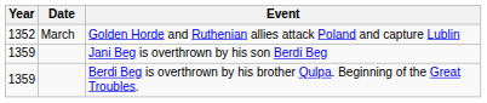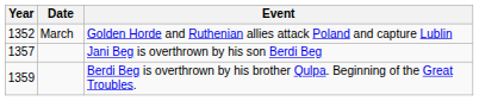Jani Beg is overthrown by his son Berdi Beg | Year: 1359 -> 1357
